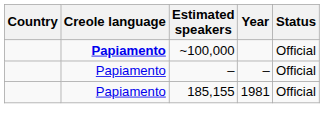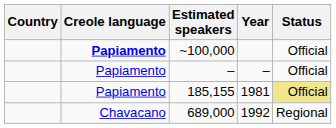185,155 | Status: no background -> khaki background
+ row: Chavacano | 689,000 | 1992 | Regional
